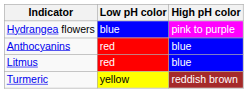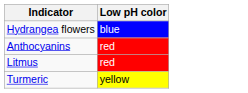- column: High pH color | pink to purple | blue | blue | reddish brown
